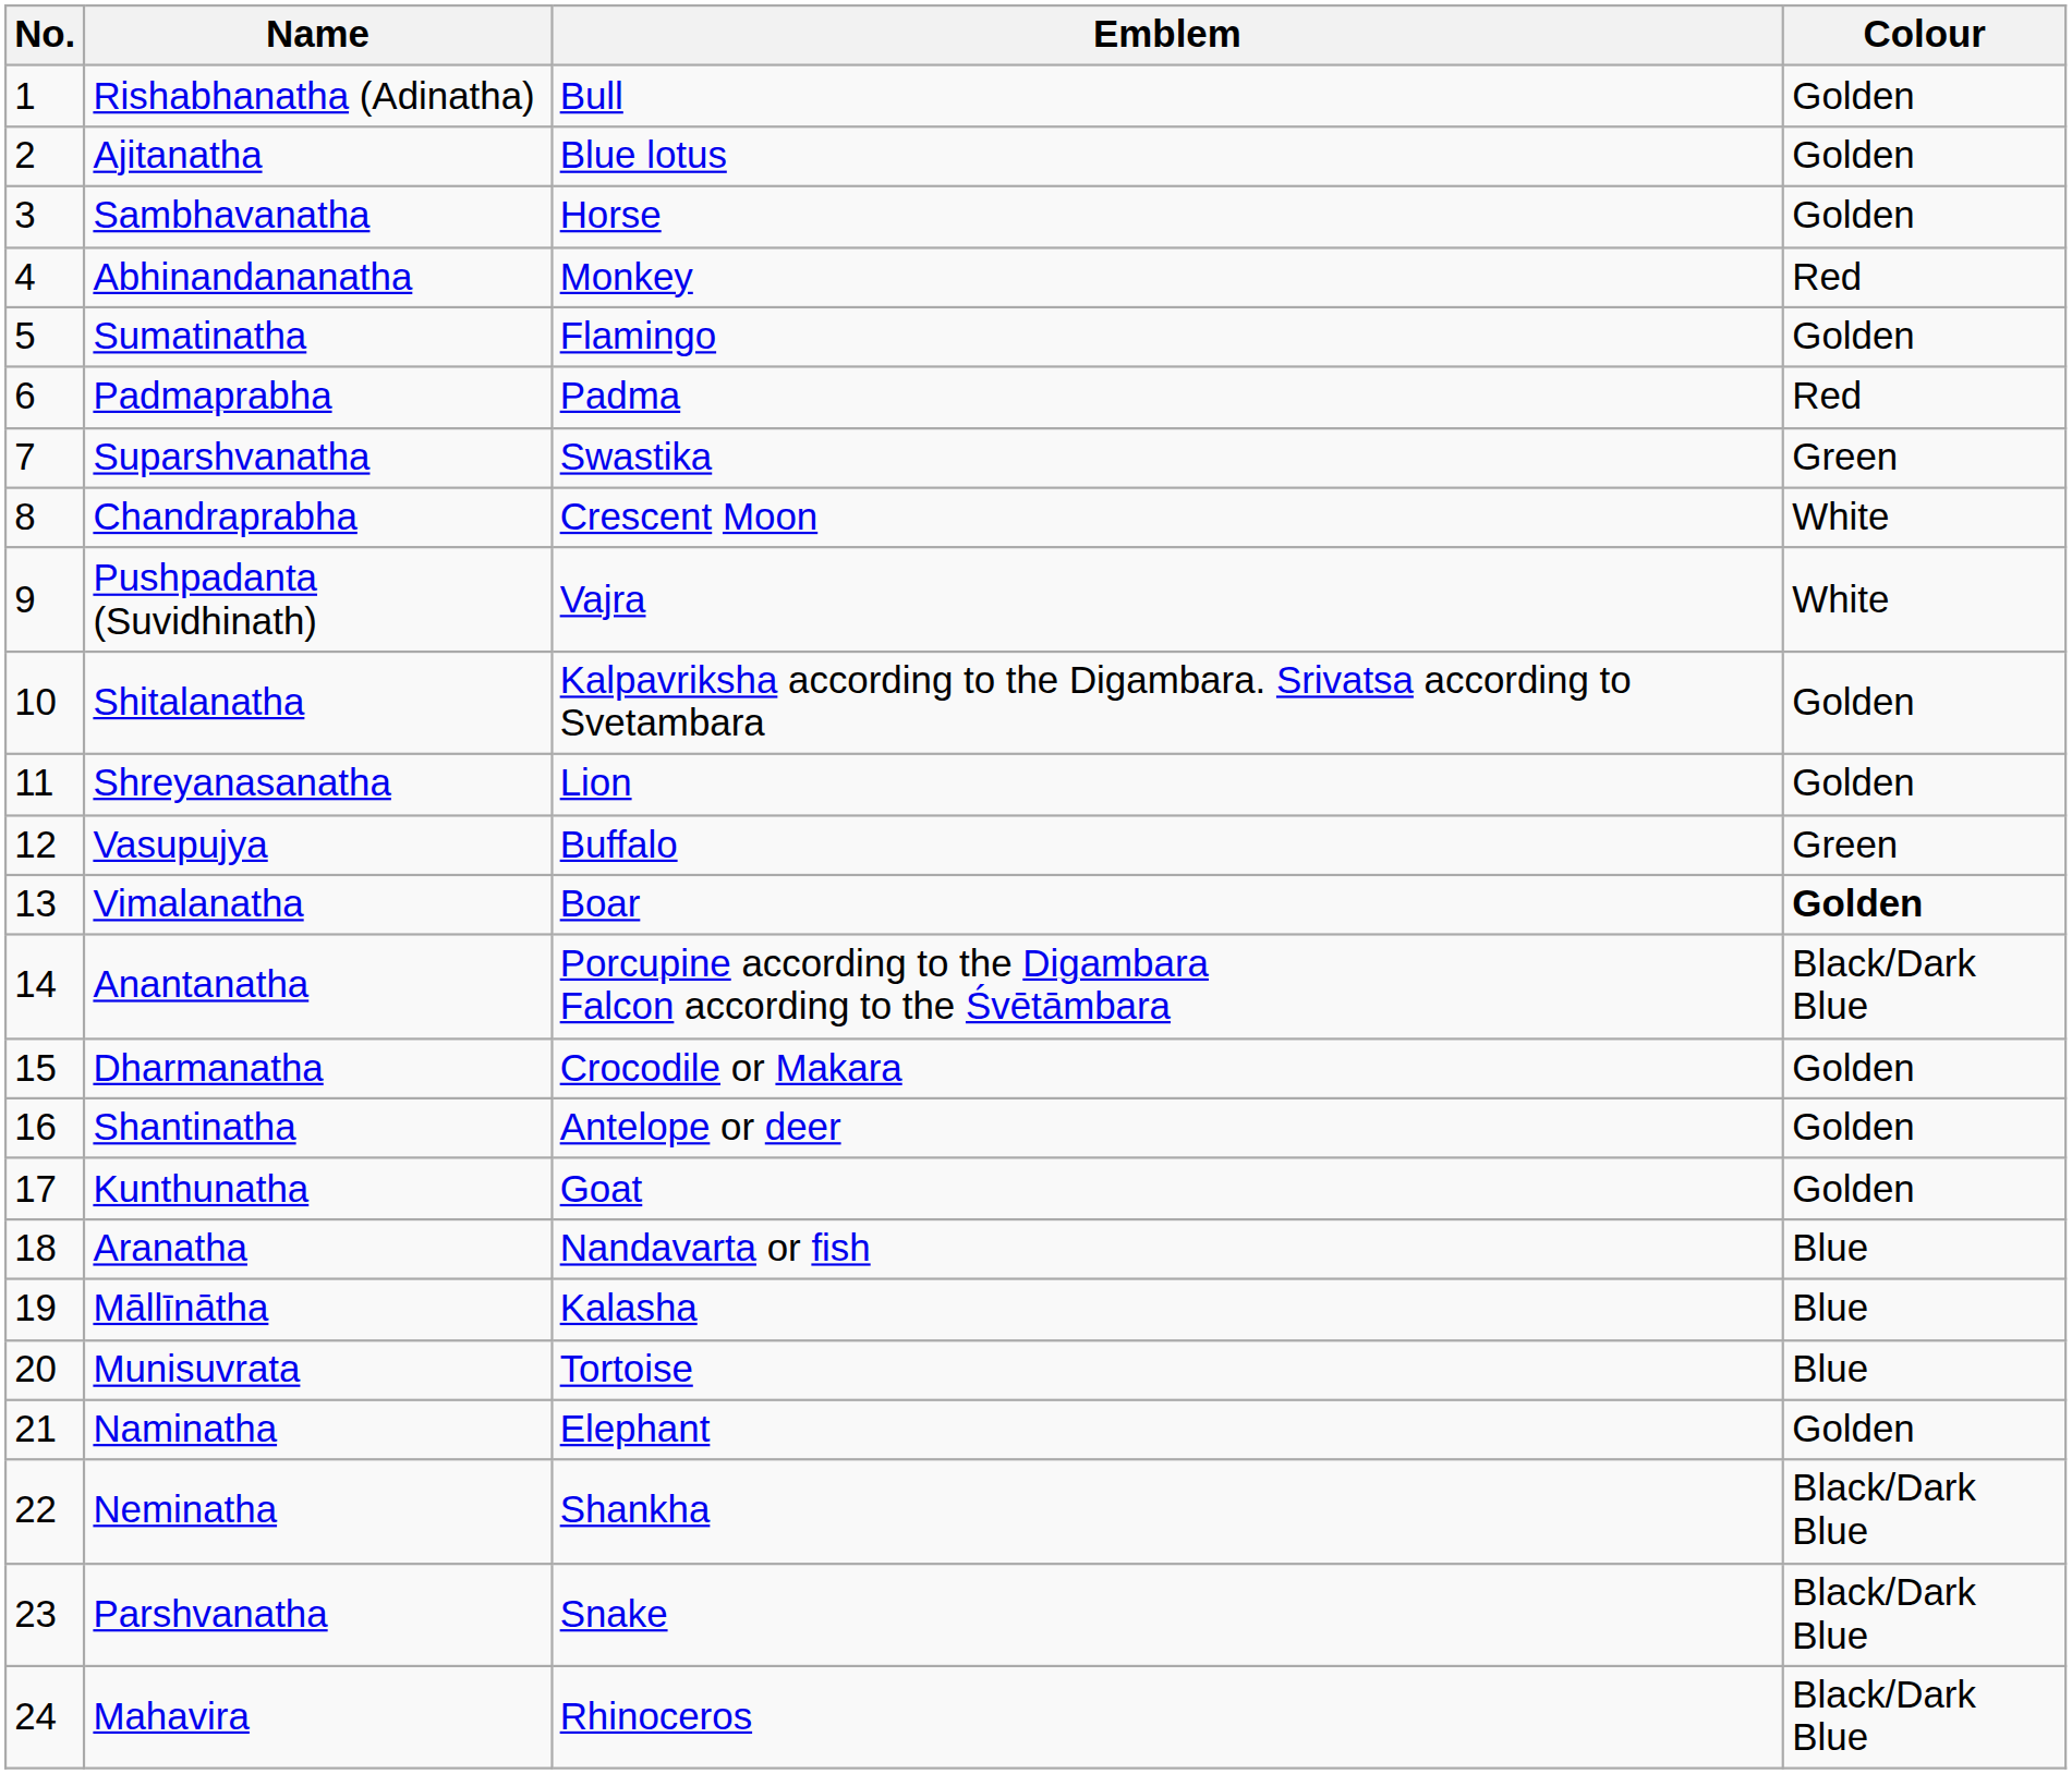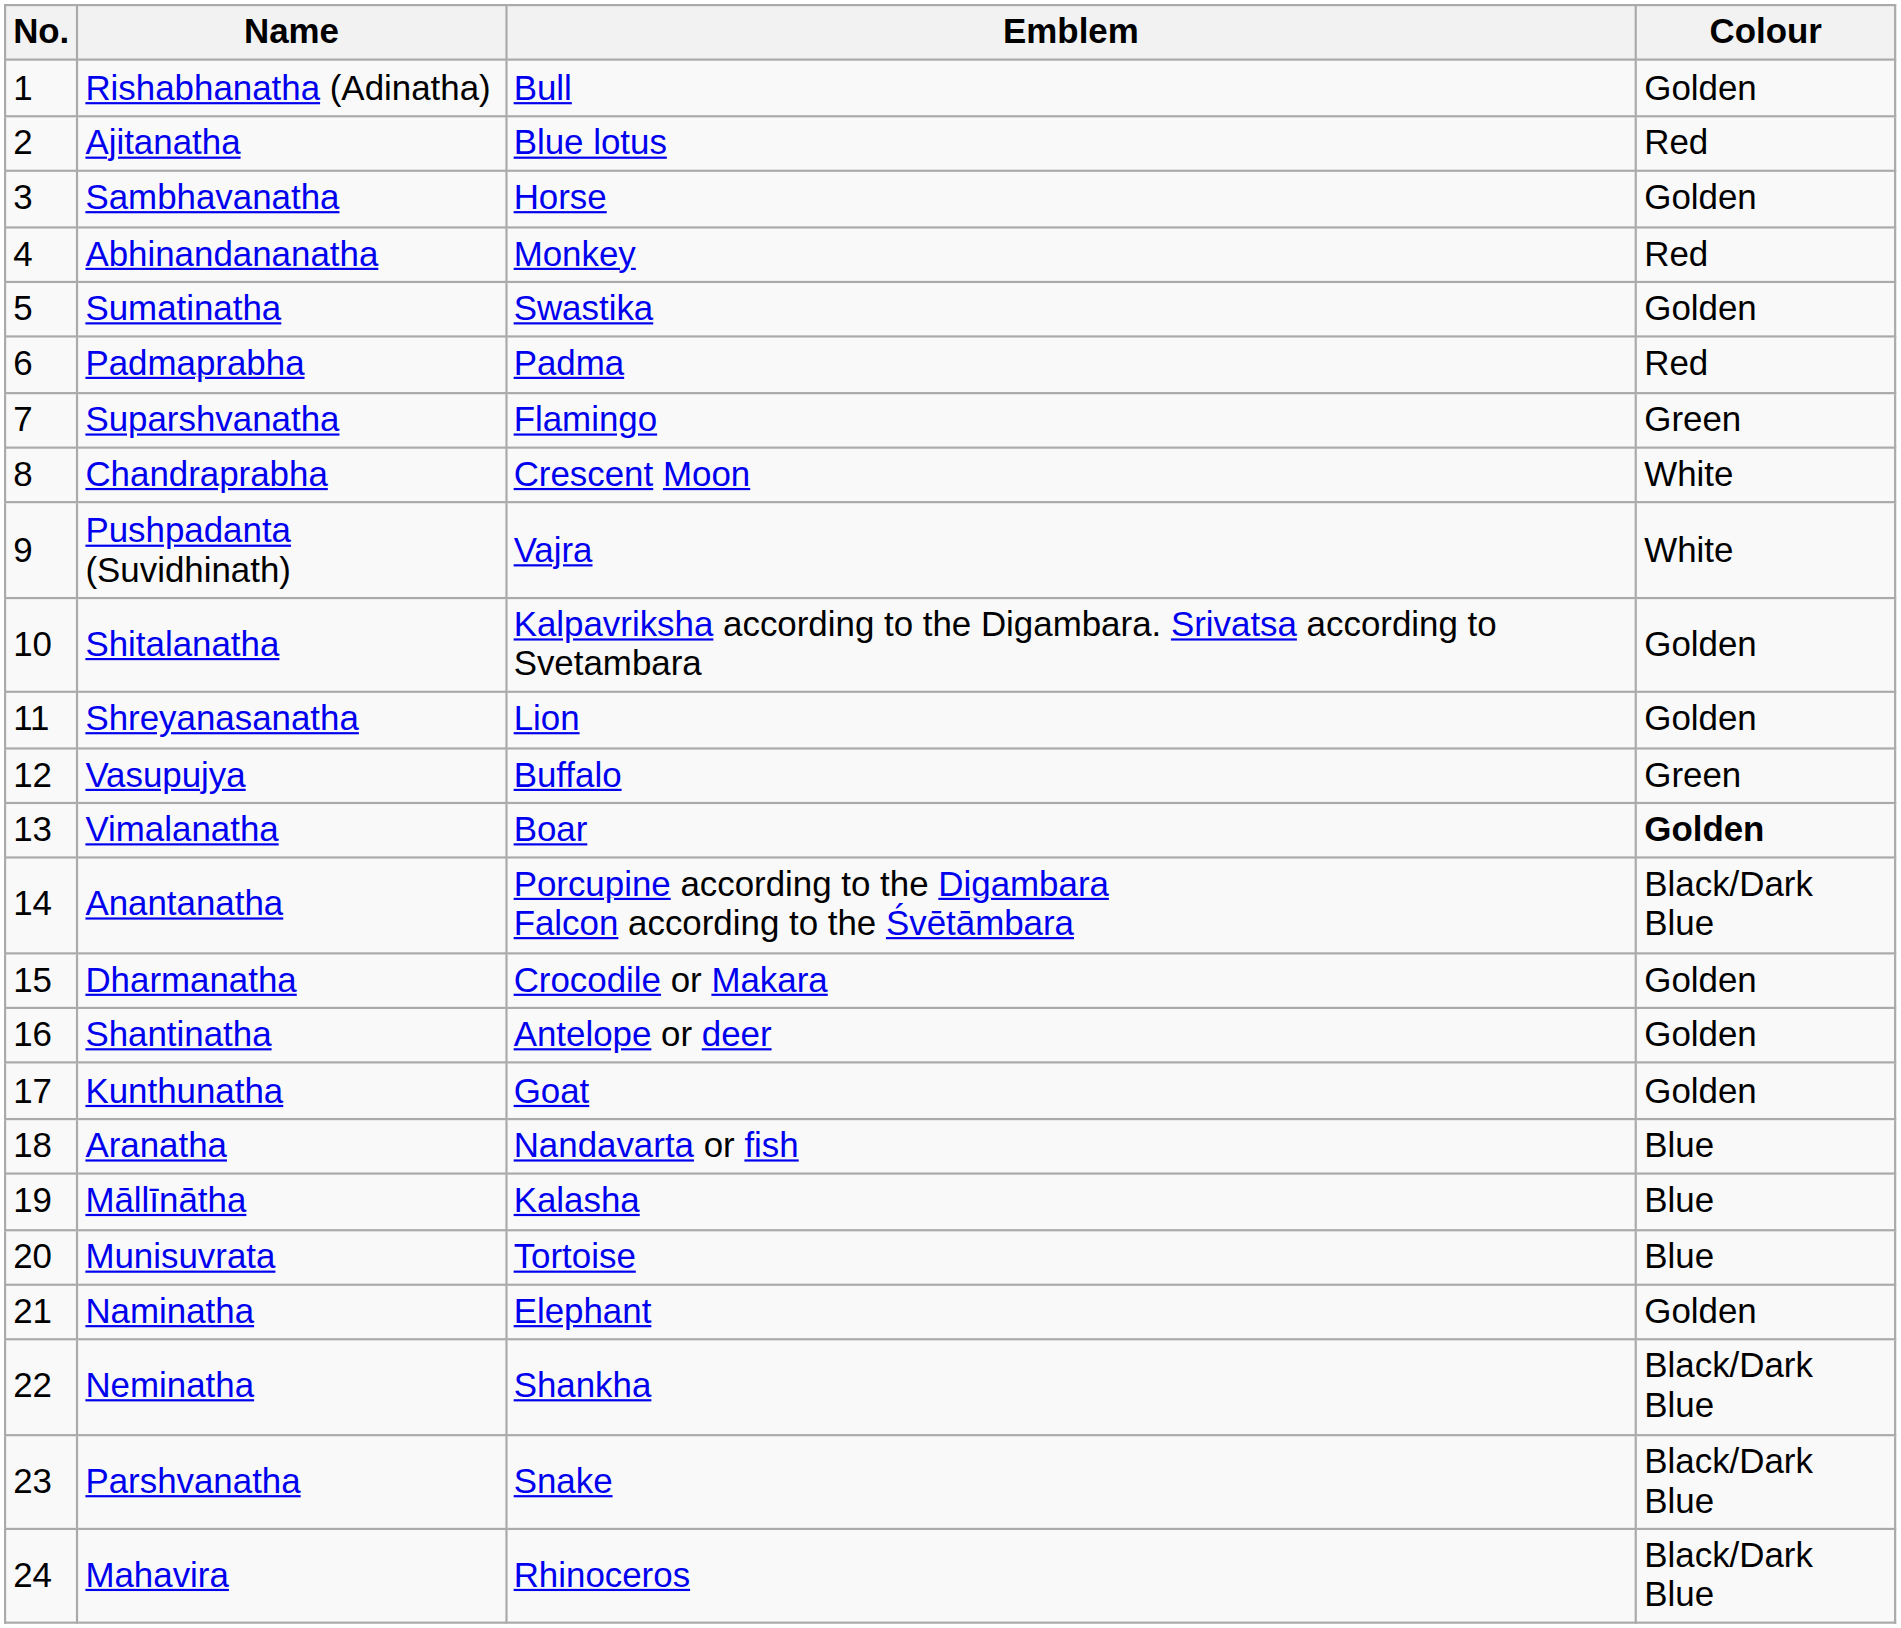Ajitanatha | Colour: Golden -> Red
Sumatinatha | Emblem: Flamingo -> Swastika
Suparshvanatha | Emblem: Swastika -> Flamingo
